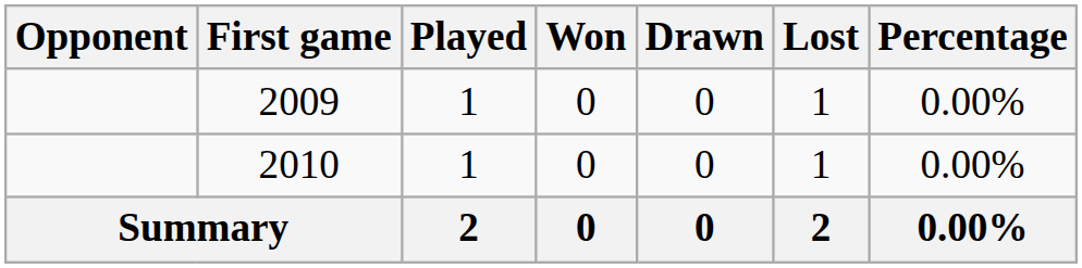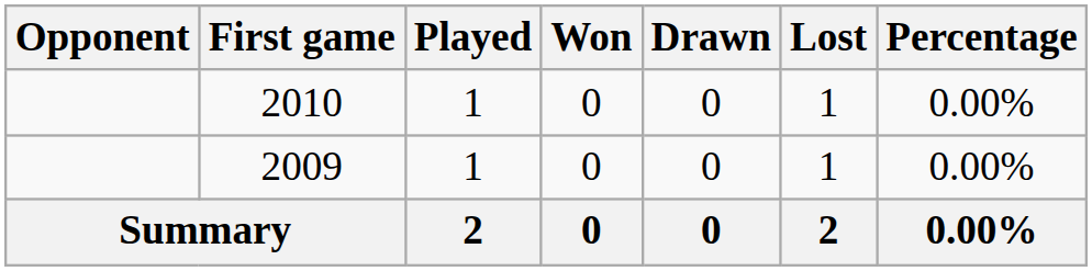rows swapped: 2010 <-> 2009
